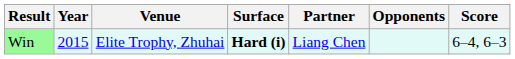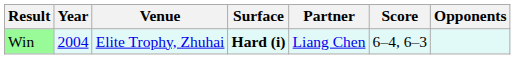columns swapped: Opponents <-> Score
Win | Year: 2015 -> 2004
